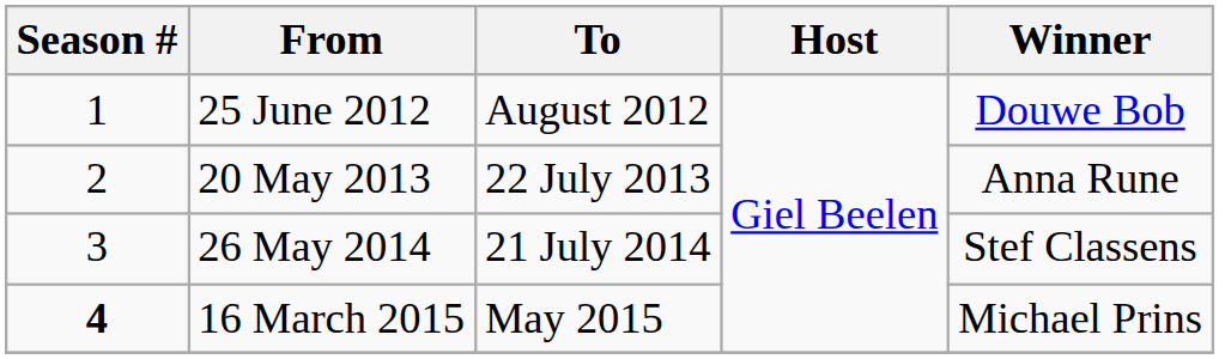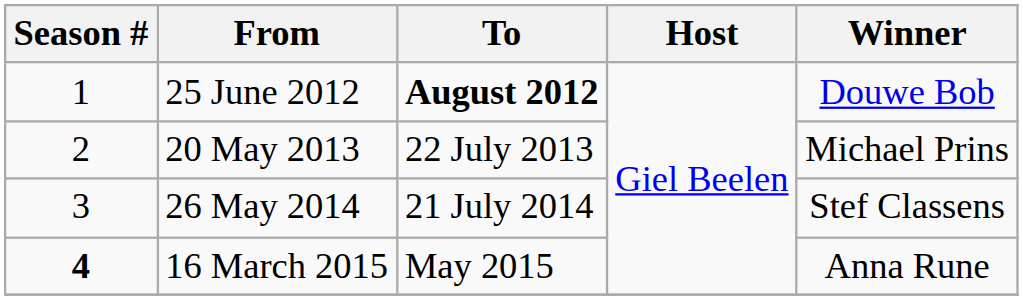25 June 2012 | To: normal -> bold
20 May 2013 | Winner: Anna Rune -> Michael Prins
16 March 2015 | Winner: Michael Prins -> Anna Rune
